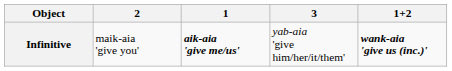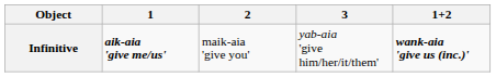columns swapped: 1 <-> 2
